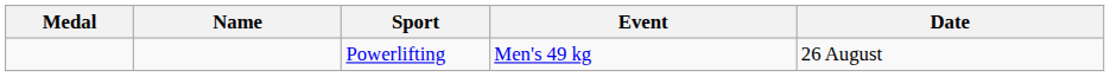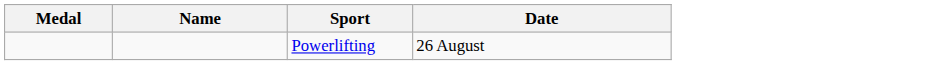- column: Event | Men's 49 kg
